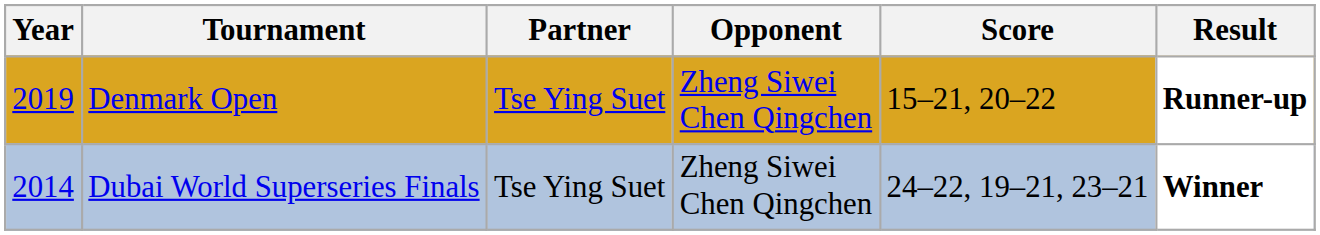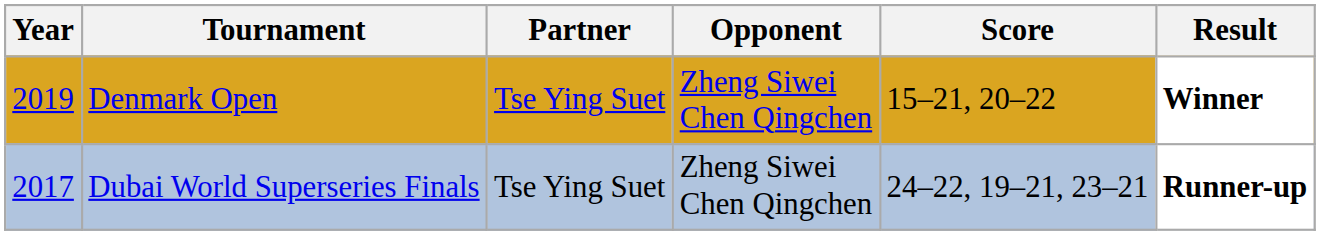Denmark Open | Result: Runner-up -> Winner
Dubai World Superseries Finals | Year: 2014 -> 2017
Dubai World Superseries Finals | Result: Winner -> Runner-up
